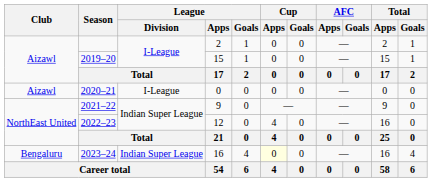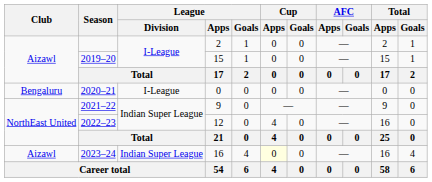2020–21 | Club: Aizawl -> Bengaluru
2023–24 | Club: Bengaluru -> Aizawl
